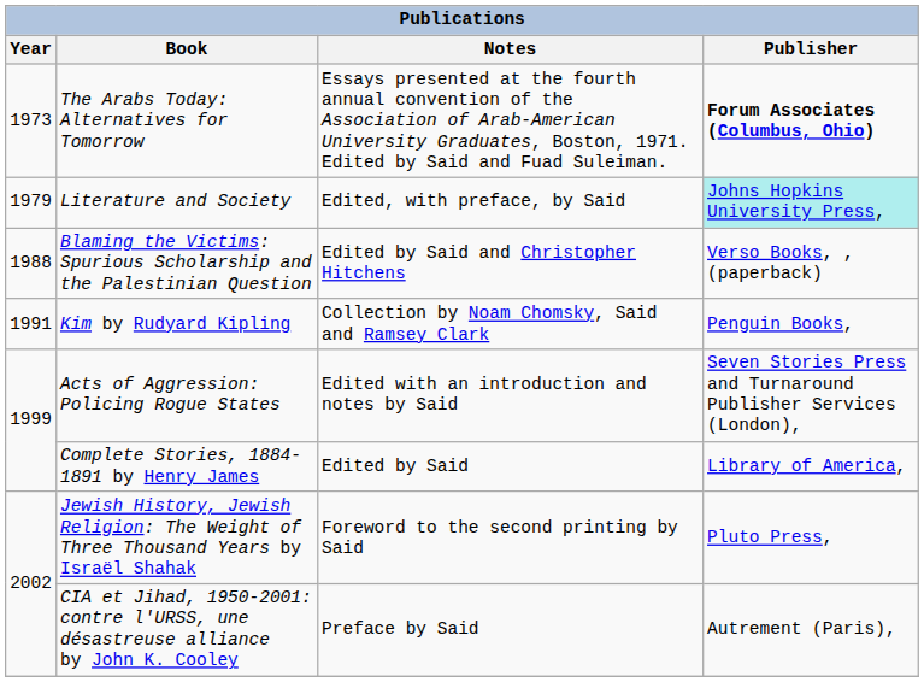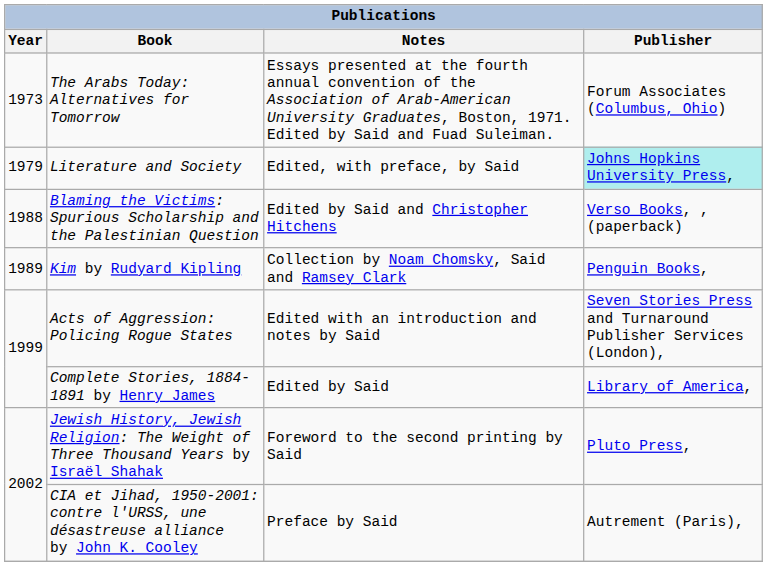The Arabs Today: Alternatives for Tomorrow | Publisher: bold -> normal
Kim by Rudyard Kipling | Year: 1991 -> 1989
